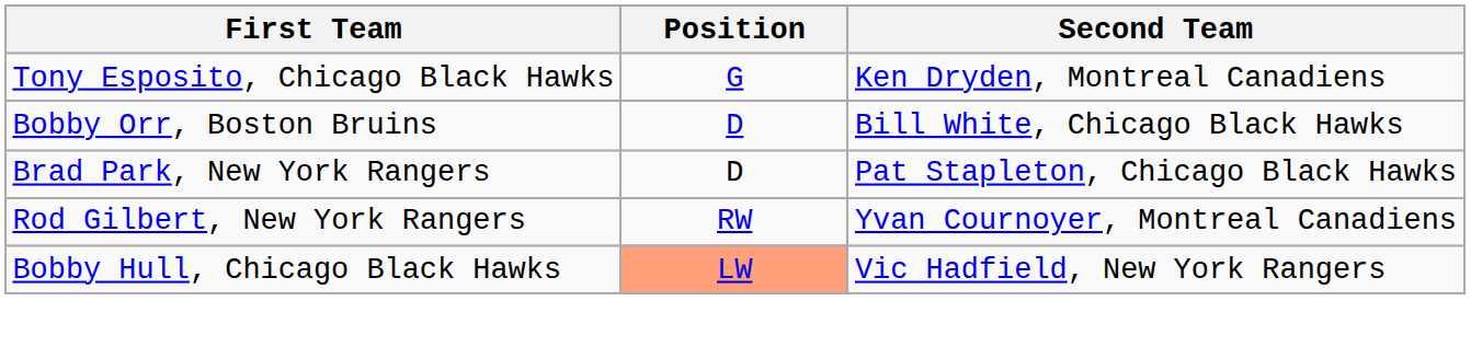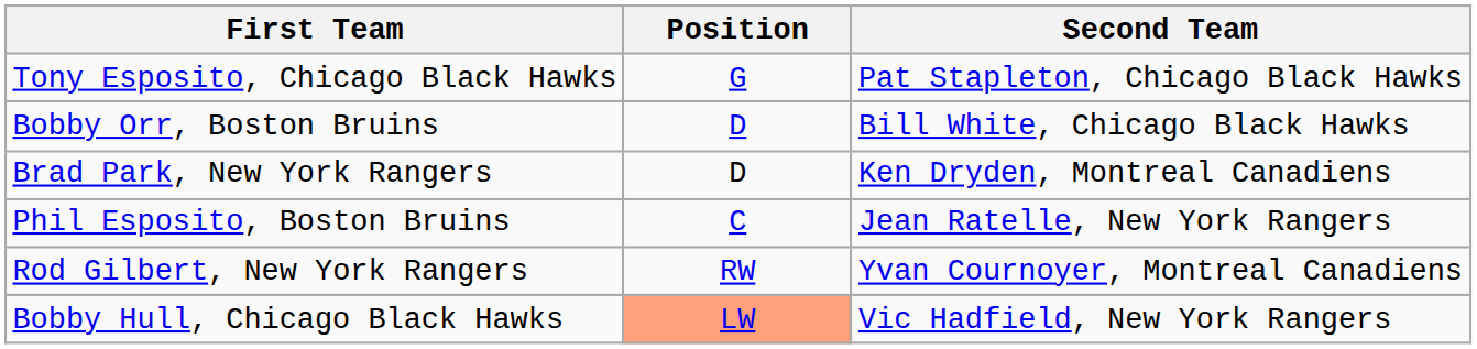Tony Esposito, Chicago Black Hawks | Second Team: Ken Dryden, Montreal Canadiens -> Pat Stapleton, Chicago Black Hawks
Brad Park, New York Rangers | Second Team: Pat Stapleton, Chicago Black Hawks -> Ken Dryden, Montreal Canadiens
+ row: Phil Esposito, Boston Bruins | C | Jean Ratelle, New York Rangers
